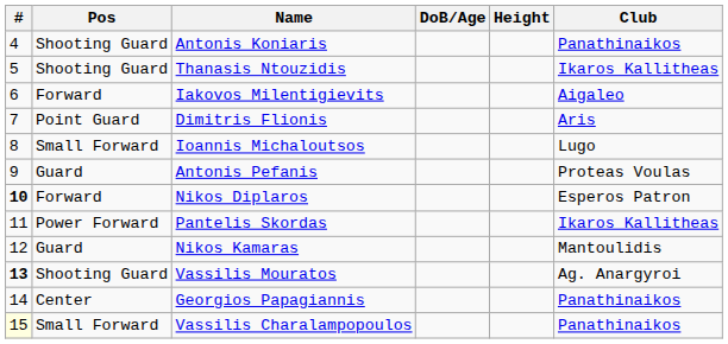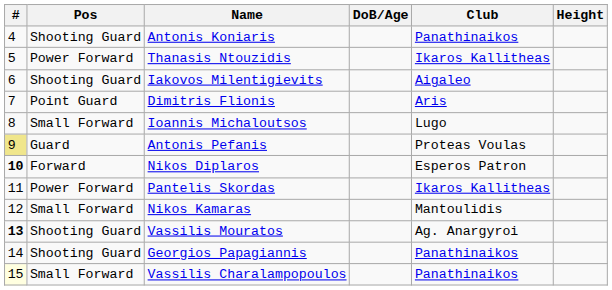columns swapped: Height <-> Club
Thanasis Ntouzidis | Pos: Shooting Guard -> Power Forward
Iakovos Milentigievits | Pos: Forward -> Shooting Guard
Antonis Pefanis | #: no background -> khaki background
Nikos Kamaras | Pos: Guard -> Small Forward
Georgios Papagiannis | Pos: Center -> Shooting Guard
